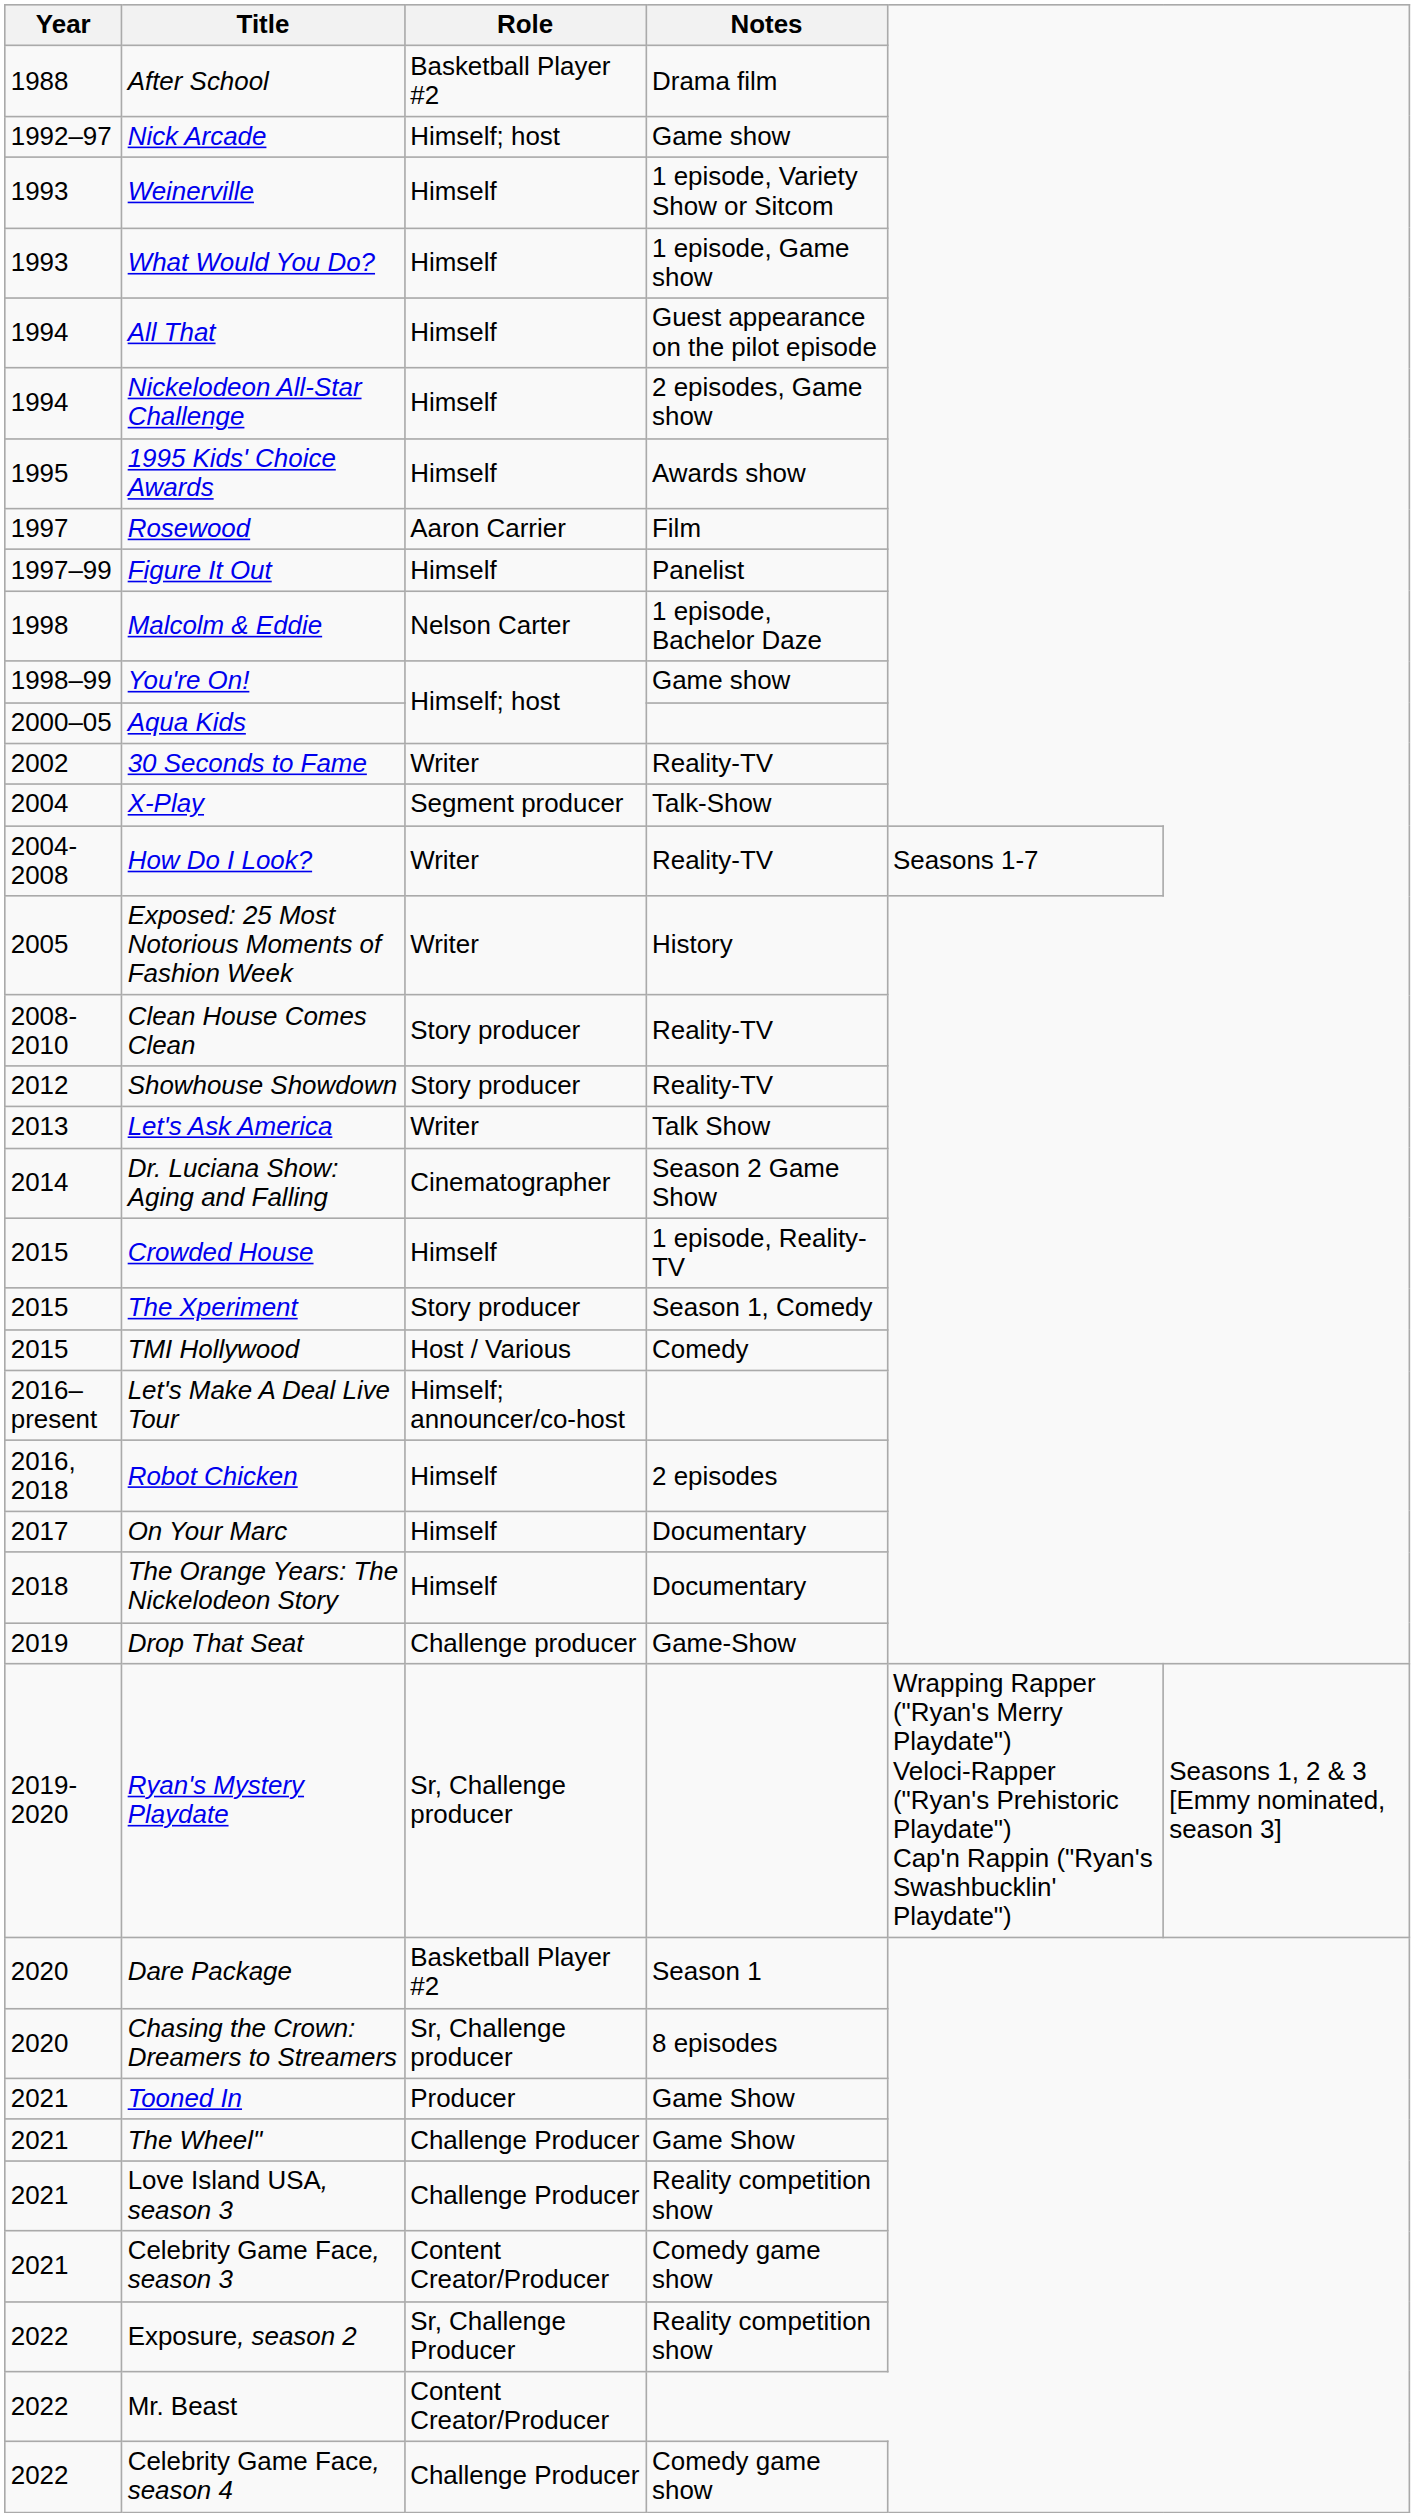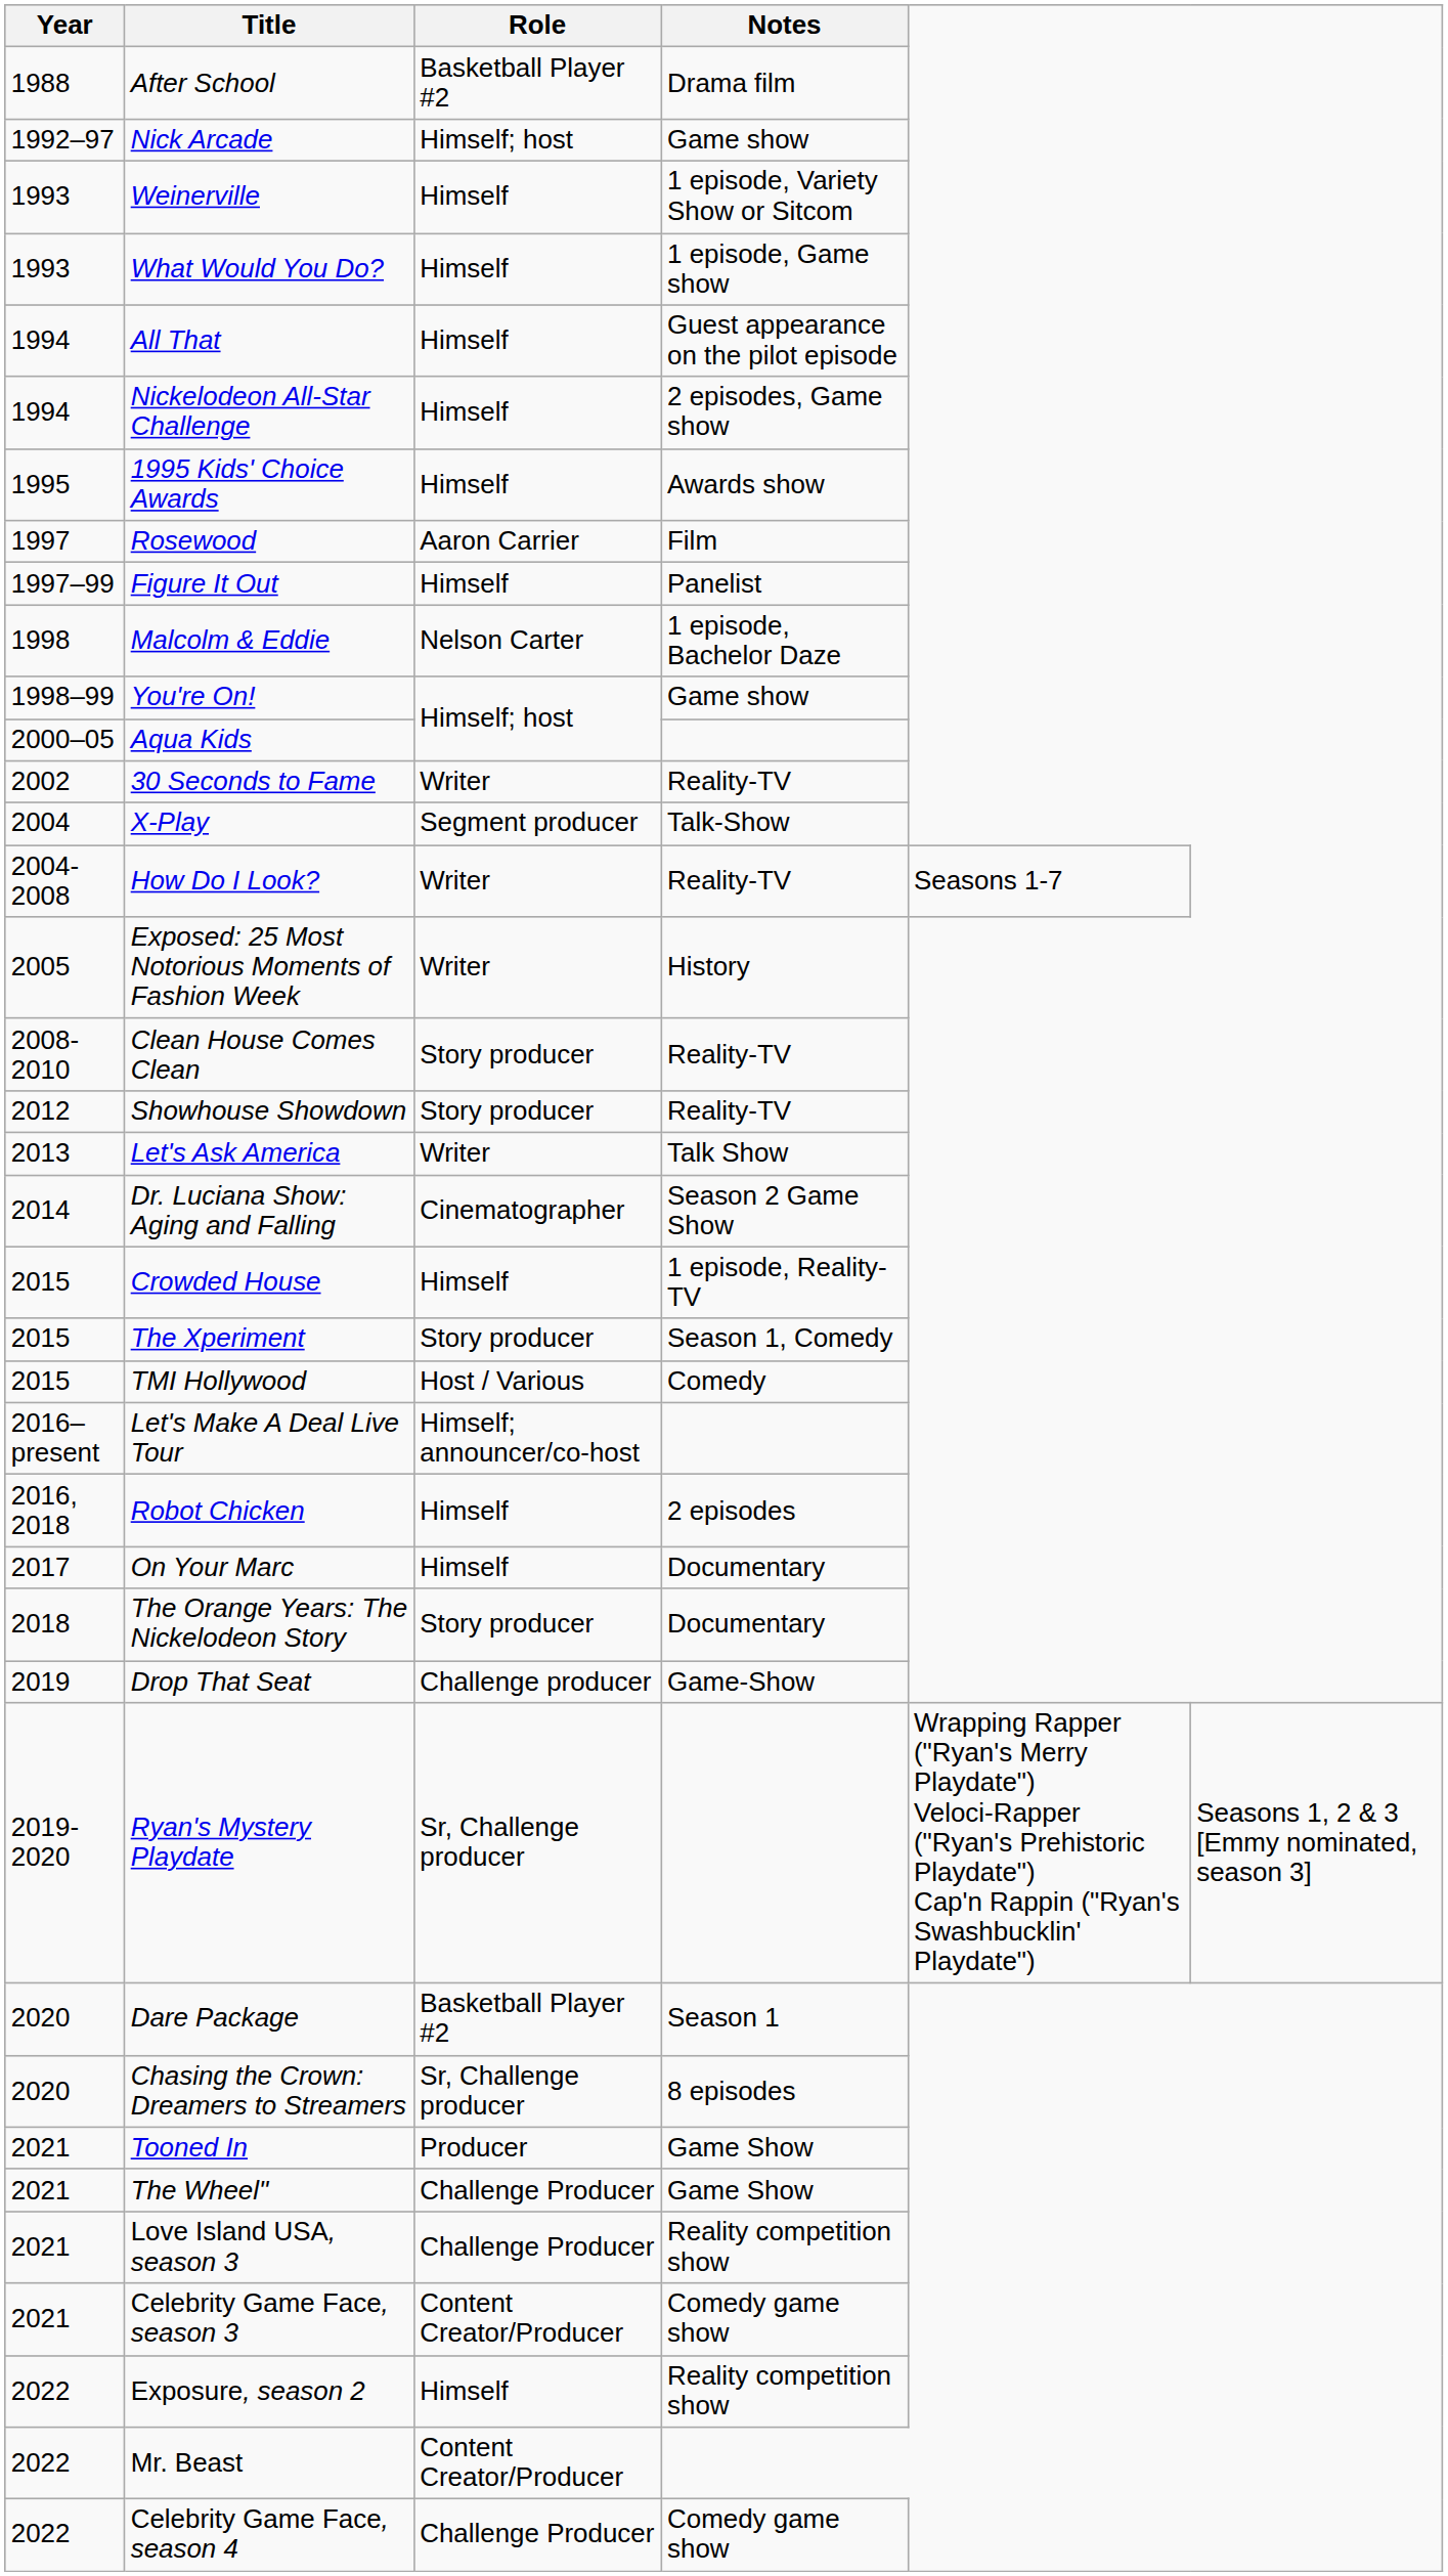The Orange Years: The Nickelodeon Story | Role: Himself -> Story producer
Exposure, season 2 | Role: Sr, Challenge Producer -> Himself
